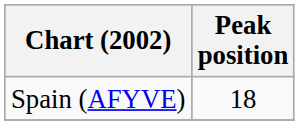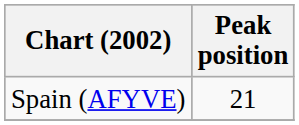Spain (AFYVE) | Peak position: 18 -> 21
